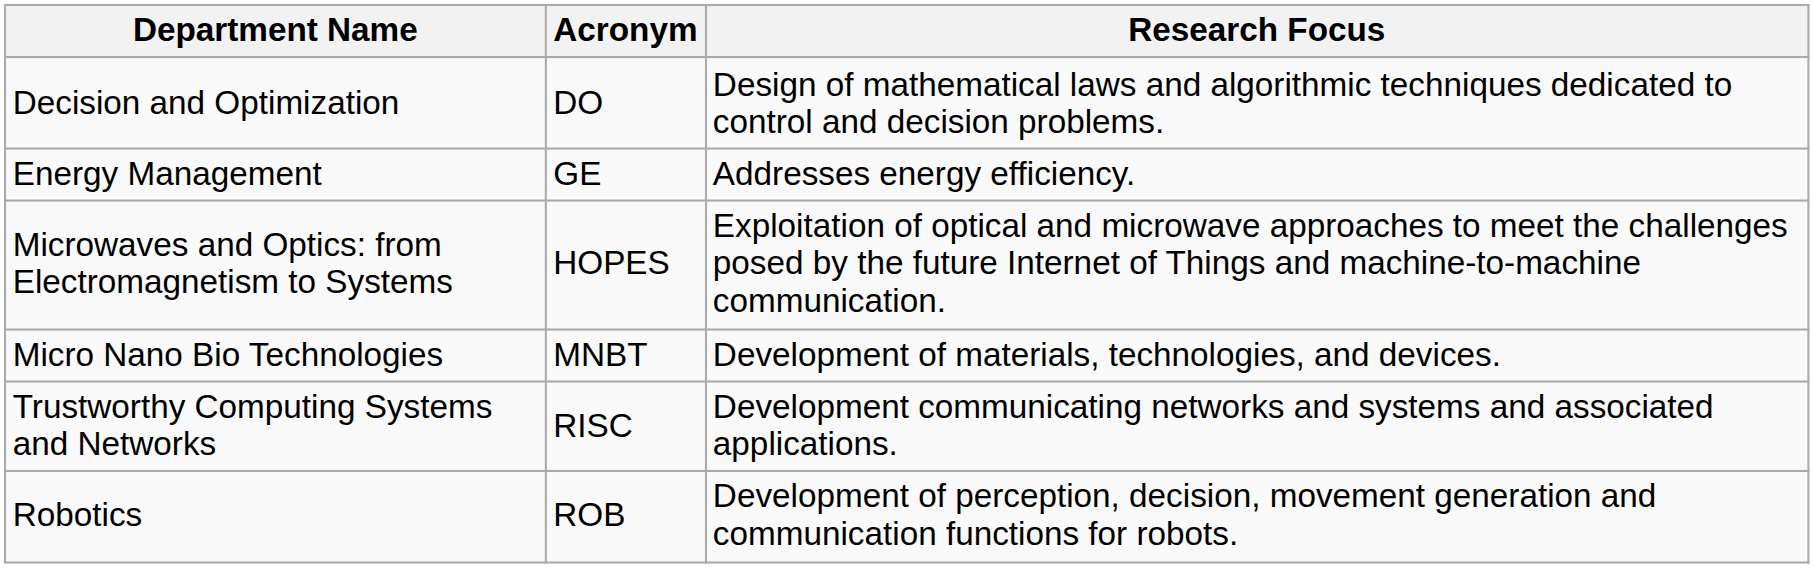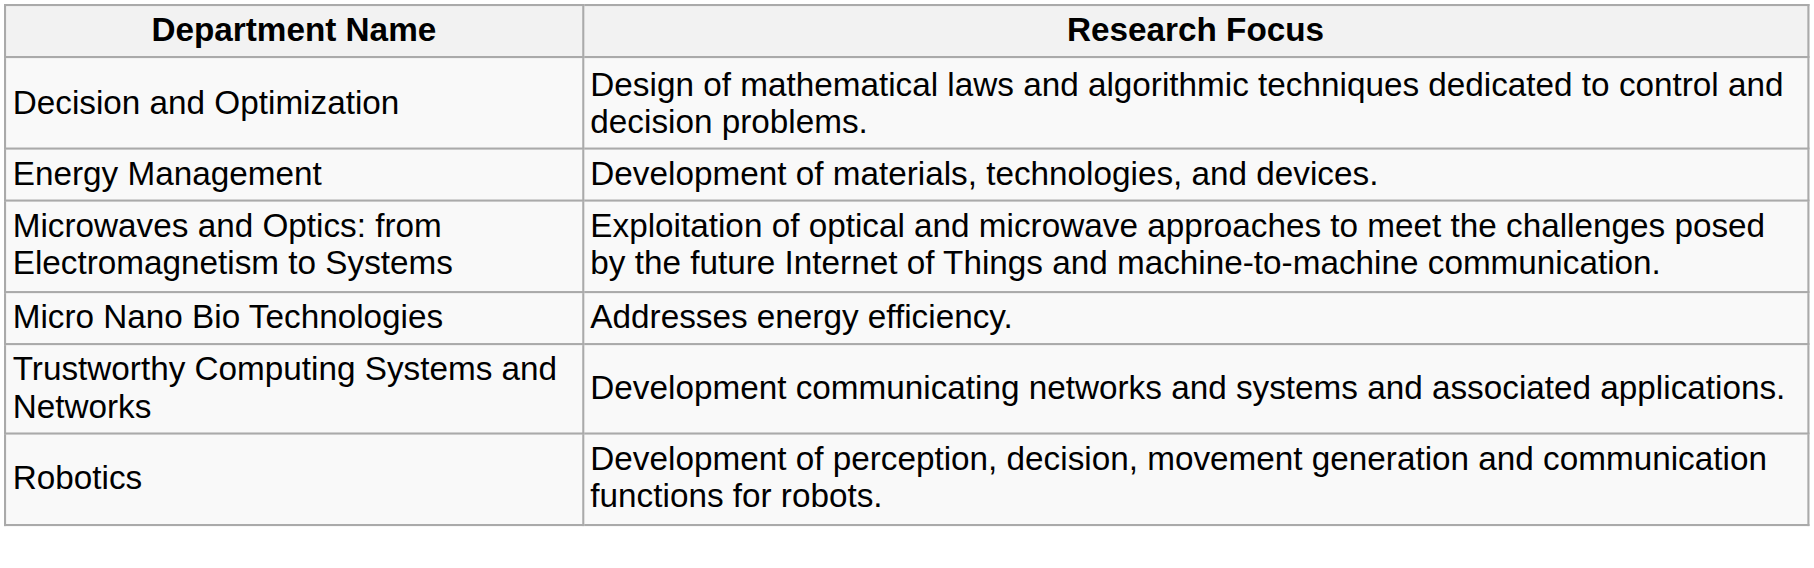- column: Acronym | DO | GE | HOPES | MNBT | RISC | ROB
Energy Management | Research Focus: Addresses energy efficiency. -> Development of materials, technologies, and devices.
Micro Nano Bio Technologies | Research Focus: Development of materials, technologies, and devices. -> Addresses energy efficiency.
